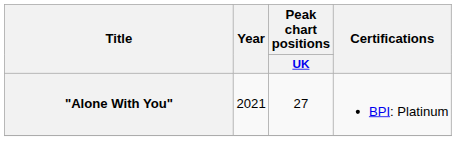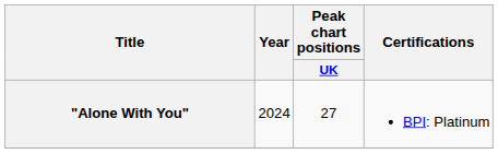"Alone With You" | Year: 2021 -> 2024
